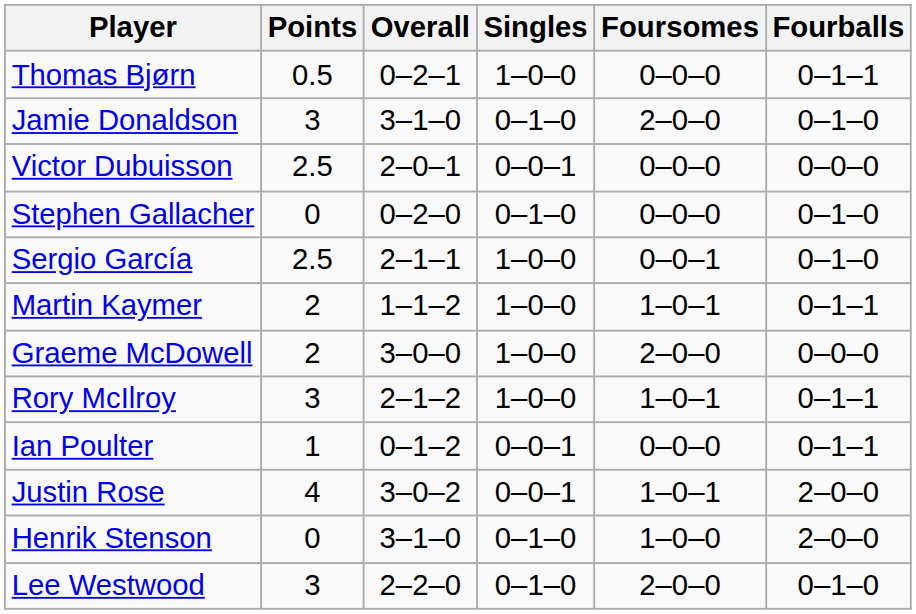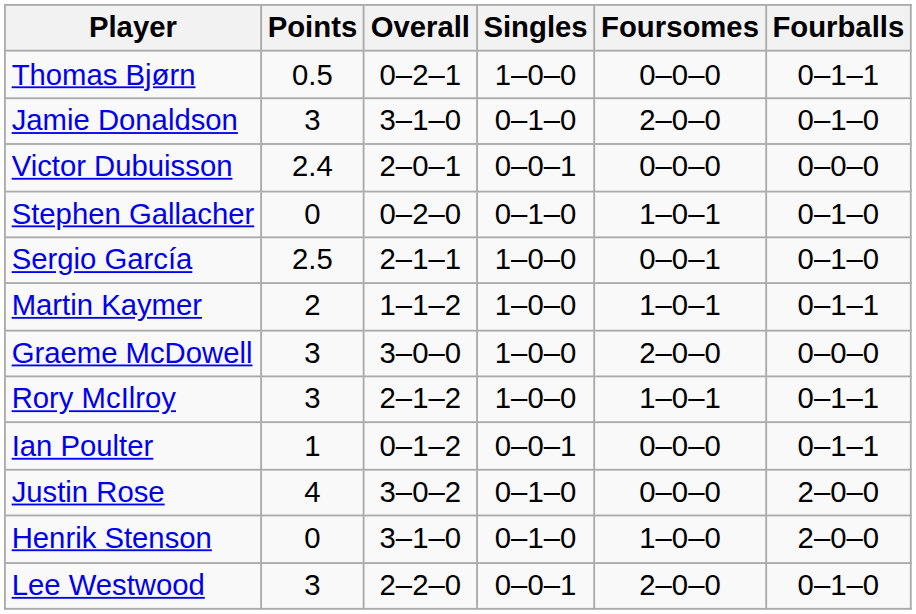Victor Dubuisson | Points: 2.5 -> 2.4
Stephen Gallacher | Foursomes: 0–0–0 -> 1–0–1
Graeme McDowell | Points: 2 -> 3
Justin Rose | Singles: 0–0–1 -> 0–1–0
Justin Rose | Foursomes: 1–0–1 -> 0–0–0
Lee Westwood | Singles: 0–1–0 -> 0–0–1
